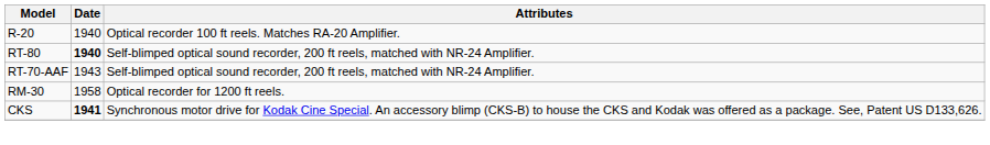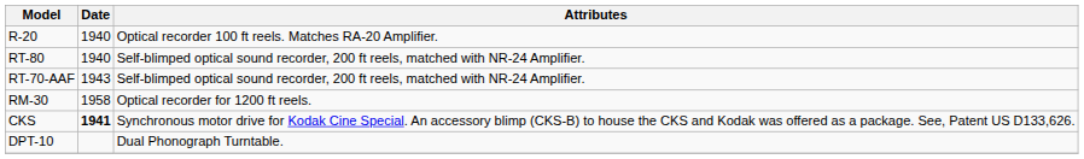RT-80 | Date: bold -> normal
+ row: DPT-10 | Dual Phonograph Turntable.
